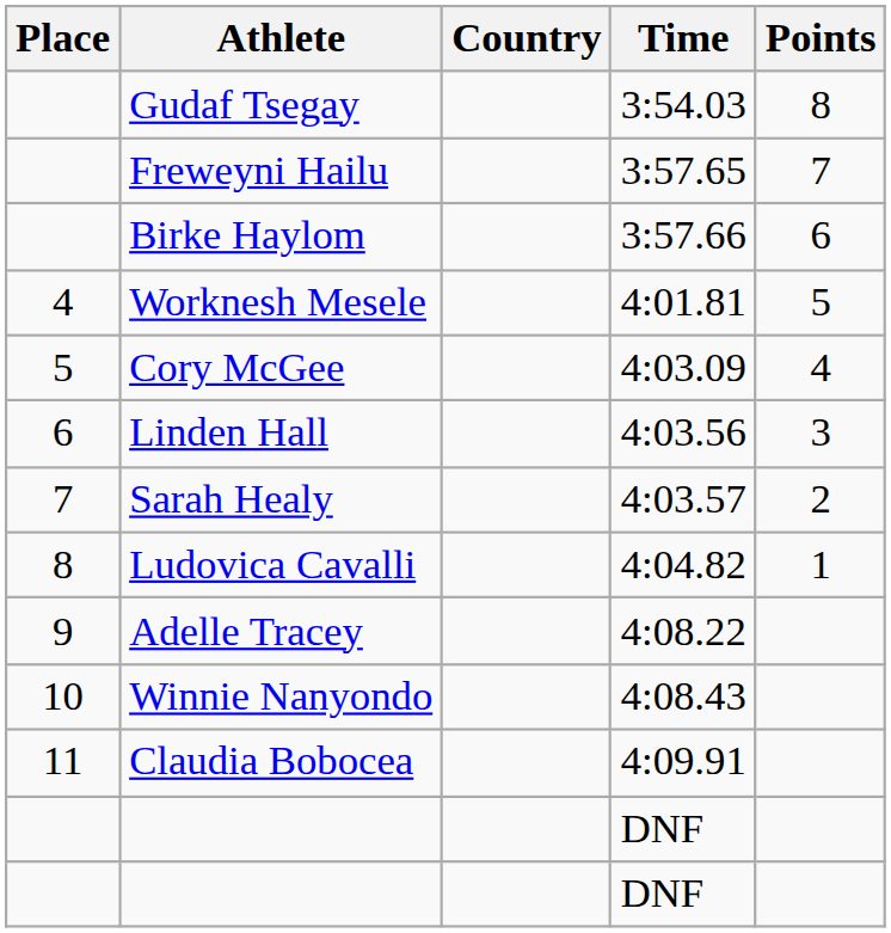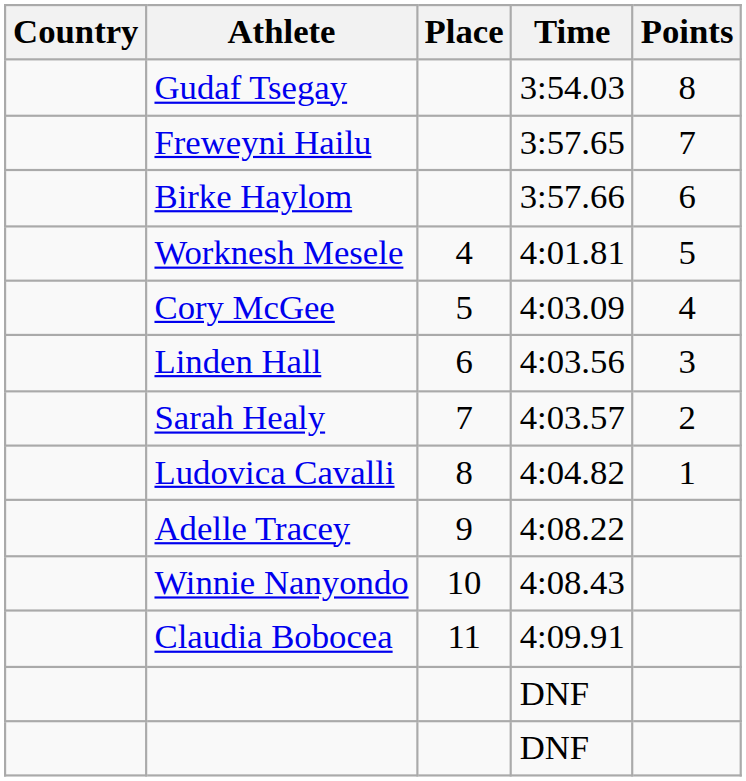columns swapped: Place <-> Country
